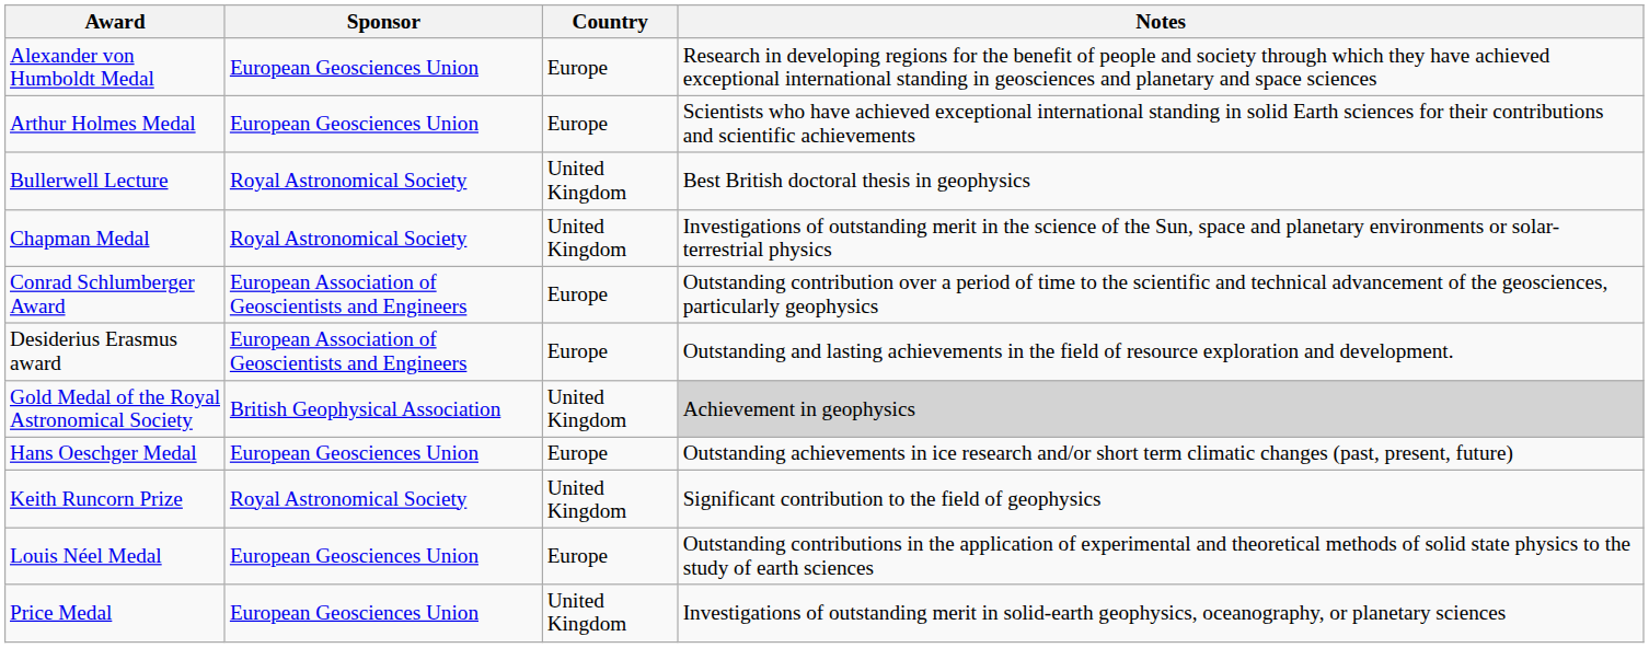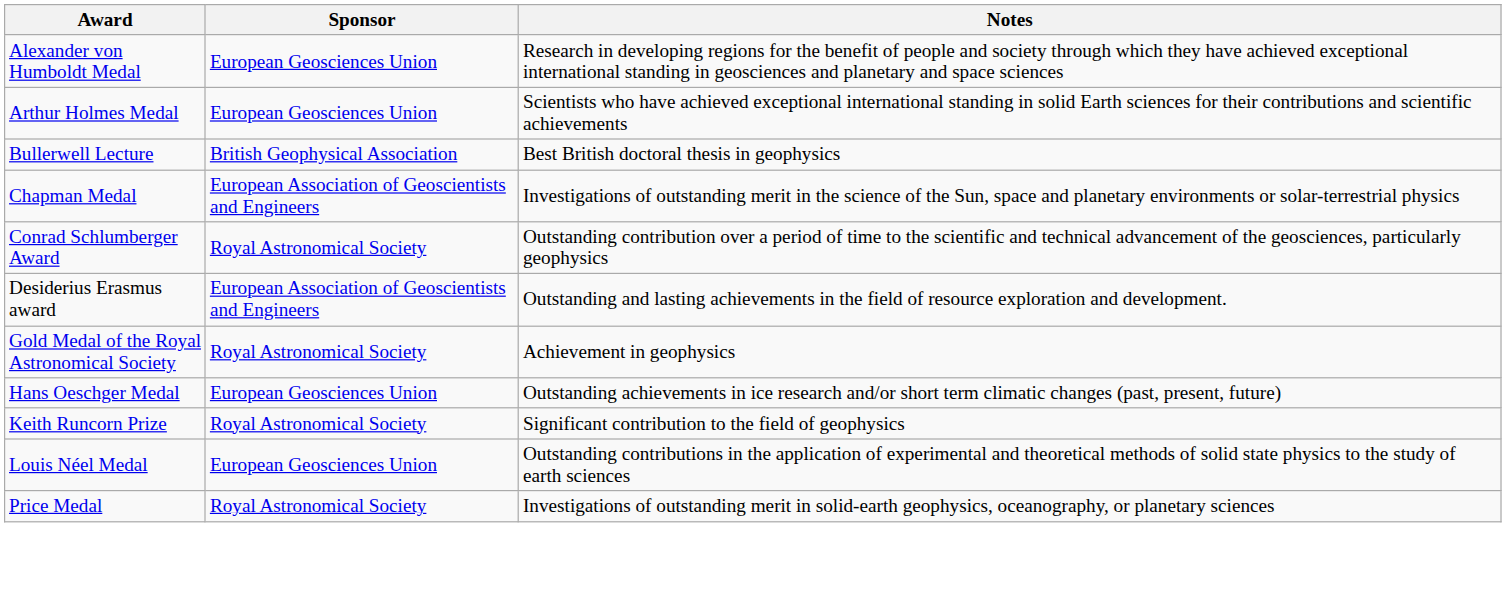- column: Country | Europe | Europe | United Kingdom | United Kingdom | Europe | Europe | United Kingdom | Europe | United Kingdom | Europe | United Kingdom
Bullerwell Lecture | Sponsor: Royal Astronomical Society -> British Geophysical Association
Chapman Medal | Sponsor: Royal Astronomical Society -> European Association of Geoscientists and Engineers
Conrad Schlumberger Award | Sponsor: European Association of Geoscientists and Engineers -> Royal Astronomical Society
Gold Medal of the Royal Astronomical Society | Sponsor: British Geophysical Association -> Royal Astronomical Society
Gold Medal of the Royal Astronomical Society | Notes: lightgrey background -> no background
Price Medal | Sponsor: European Geosciences Union -> Royal Astronomical Society
